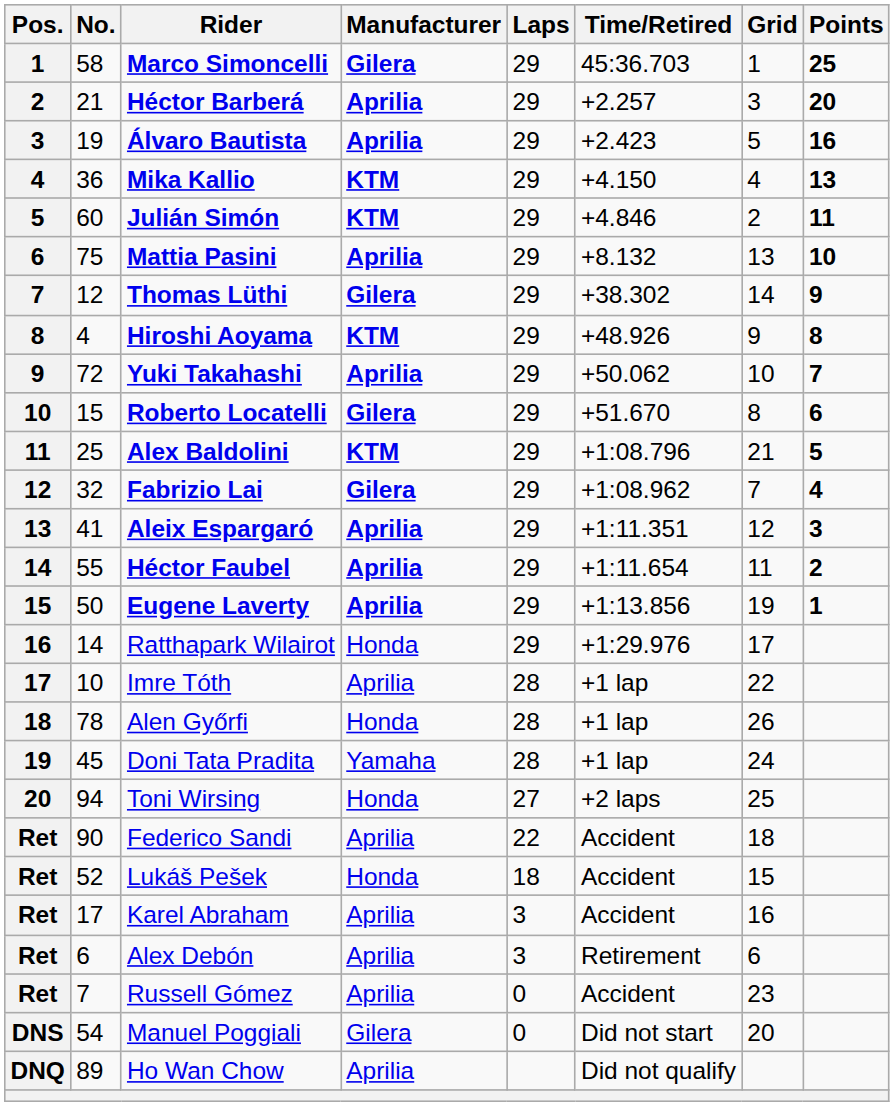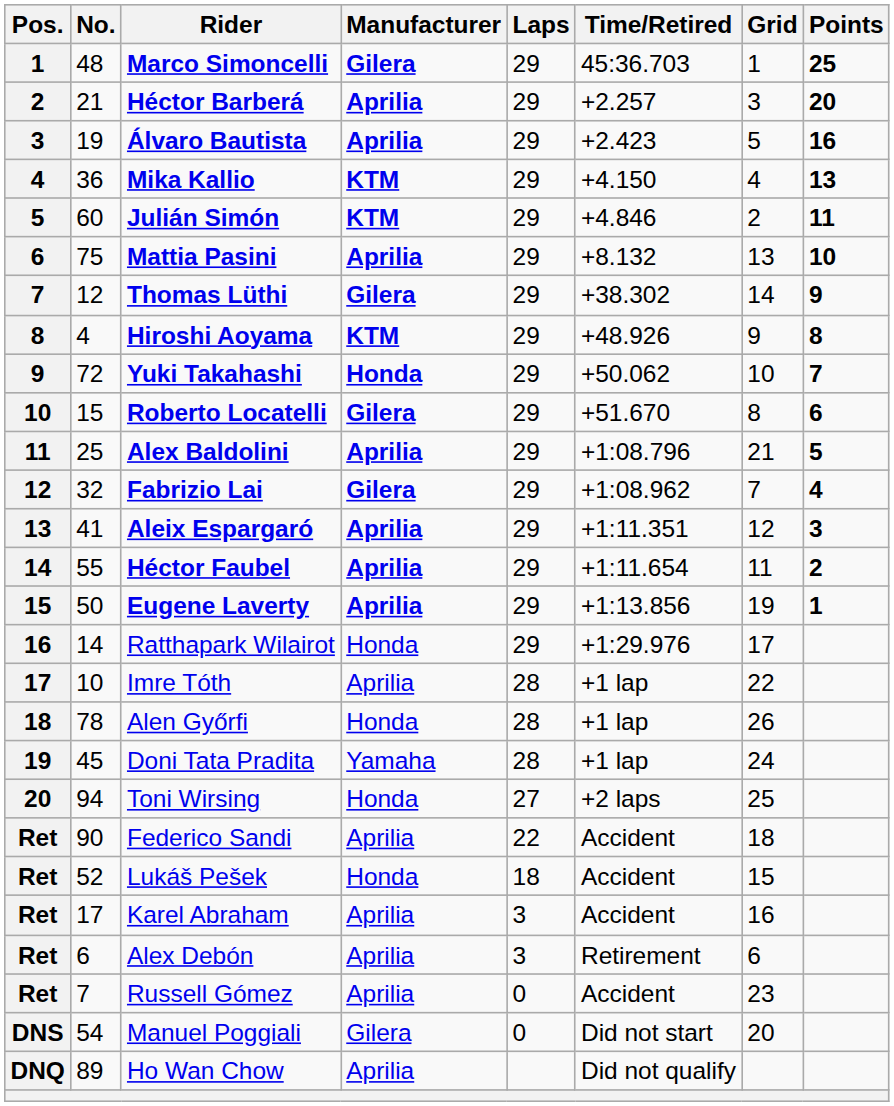Marco Simoncelli | No.: 58 -> 48
Yuki Takahashi | Manufacturer: Aprilia -> Honda
Alex Baldolini | Manufacturer: KTM -> Aprilia
